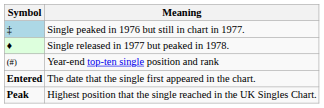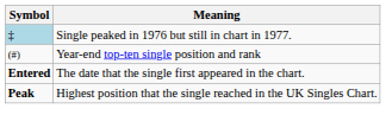- row: ♦ | Single released in 1977 but peaked in 1978.
